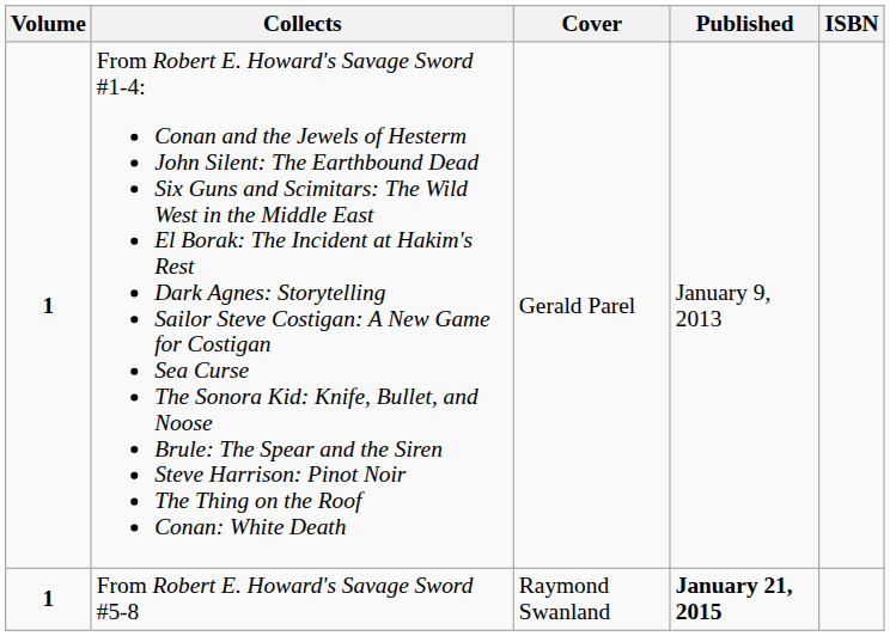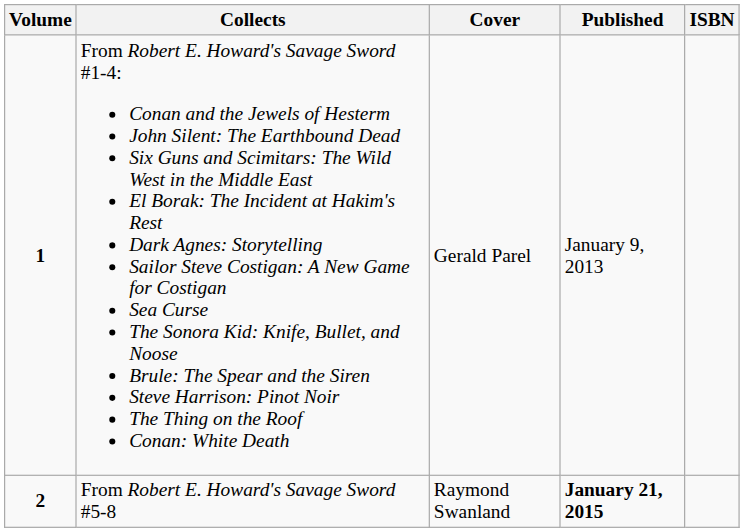From Robert E. Howard's Savage Sword #5-8 | Volume: 1 -> 2
